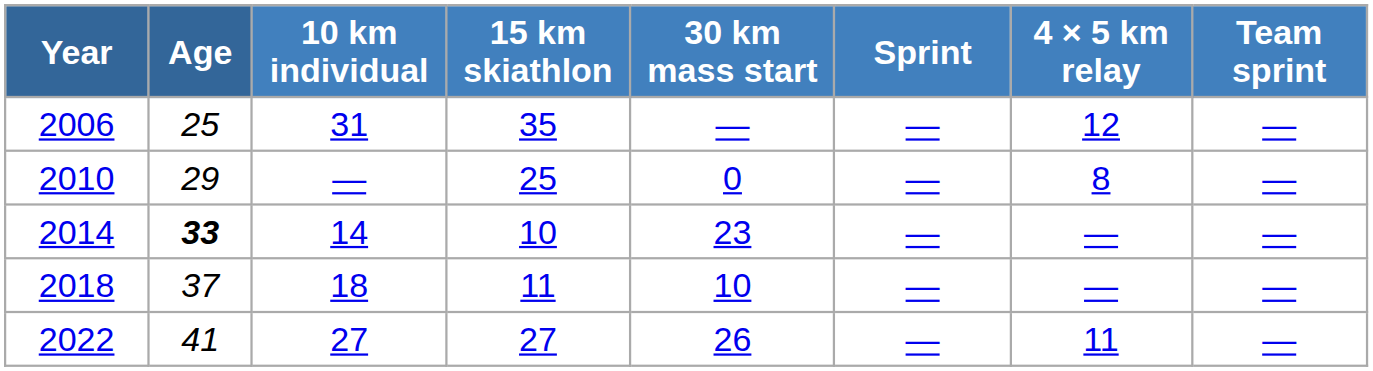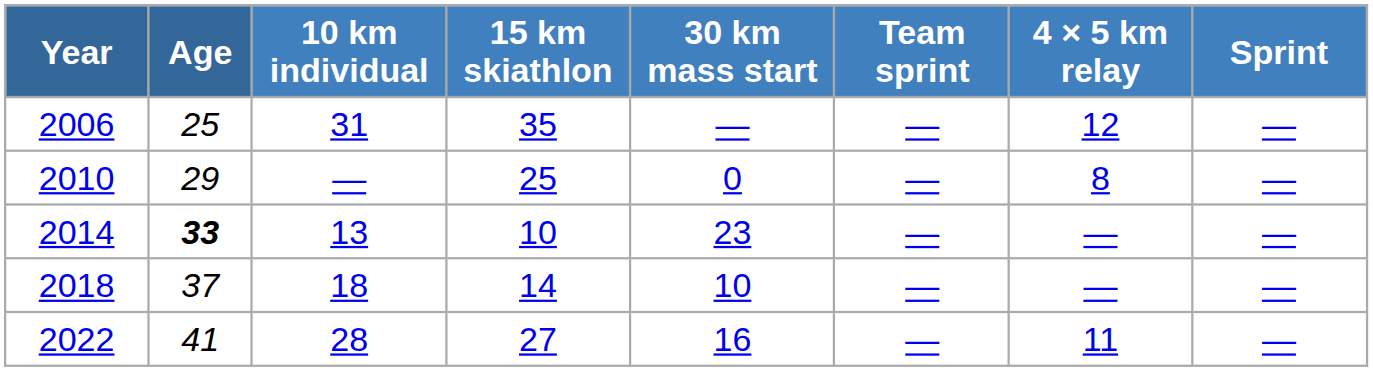columns swapped: Sprint <-> Team sprint
2014 | 10 km individual: 14 -> 13
2018 | 15 km skiathlon: 11 -> 14
2022 | 10 km individual: 27 -> 28
2022 | 30 km mass start: 26 -> 16
